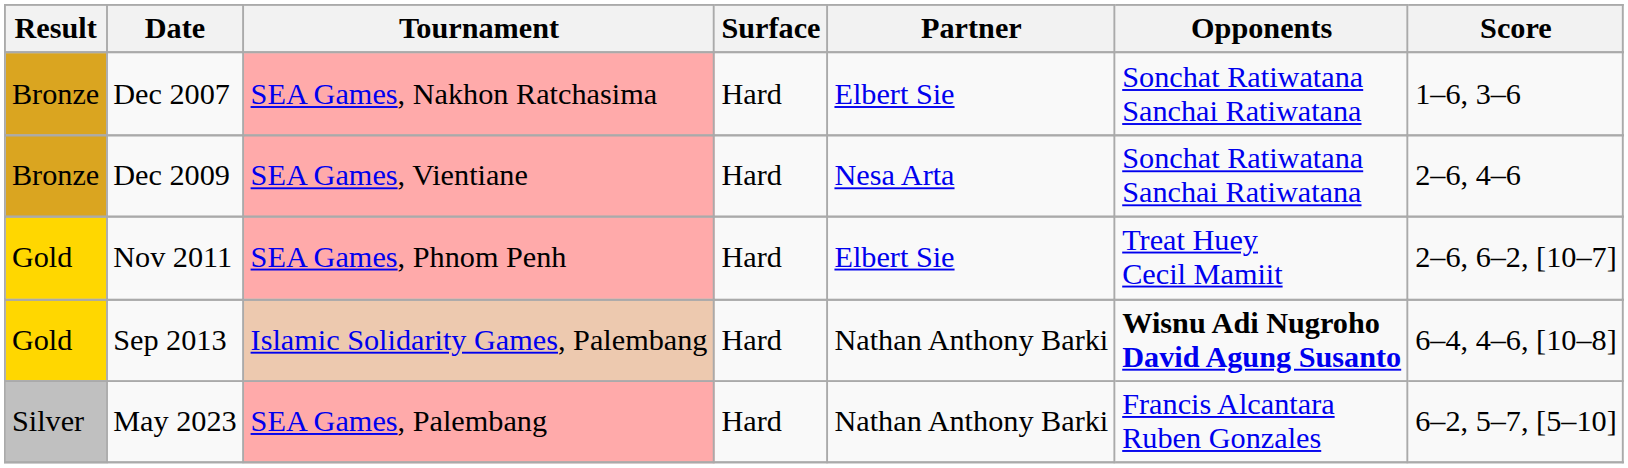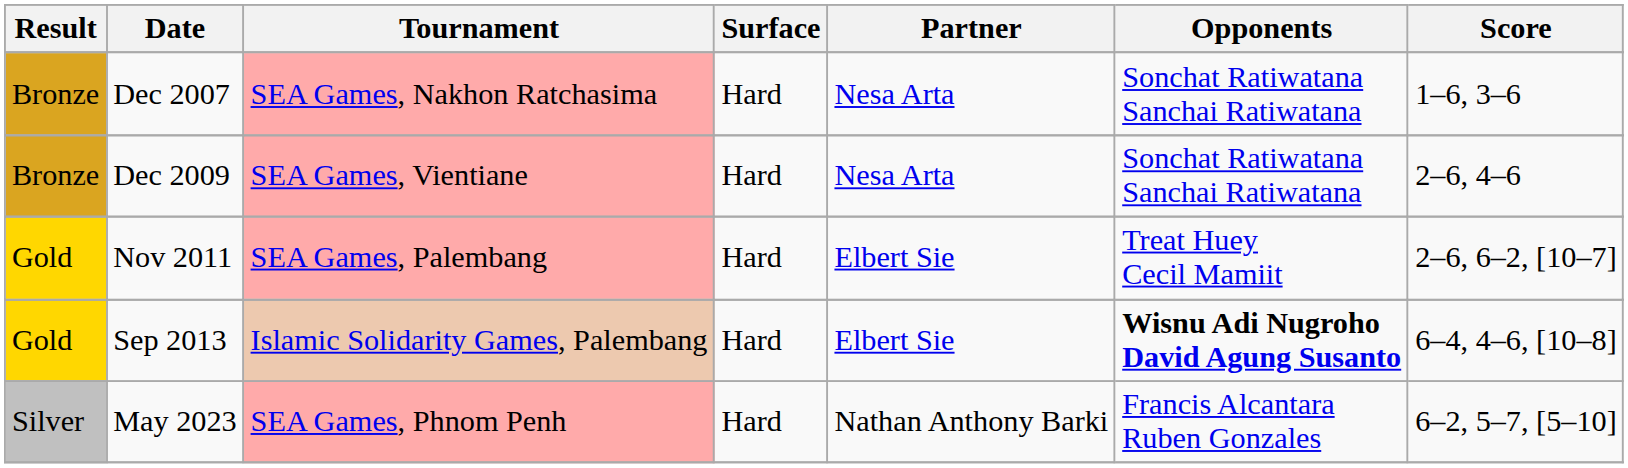Dec 2007 | Partner: Elbert Sie -> Nesa Arta
Nov 2011 | Tournament: SEA Games, Phnom Penh -> SEA Games, Palembang
Sep 2013 | Partner: Nathan Anthony Barki -> Elbert Sie
May 2023 | Tournament: SEA Games, Palembang -> SEA Games, Phnom Penh
